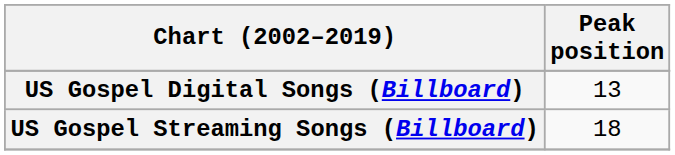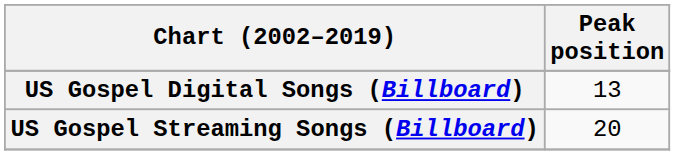US Gospel Streaming Songs (Billboard) | Peak position: 18 -> 20
